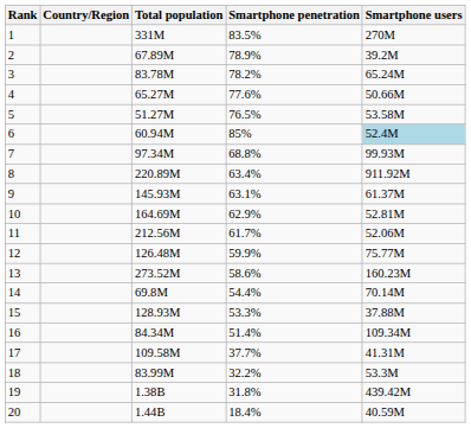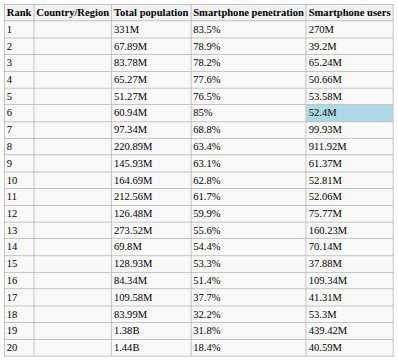10 | Smartphone penetration: 62.9% -> 62.8%
13 | Smartphone penetration: 58.6% -> 55.6%
